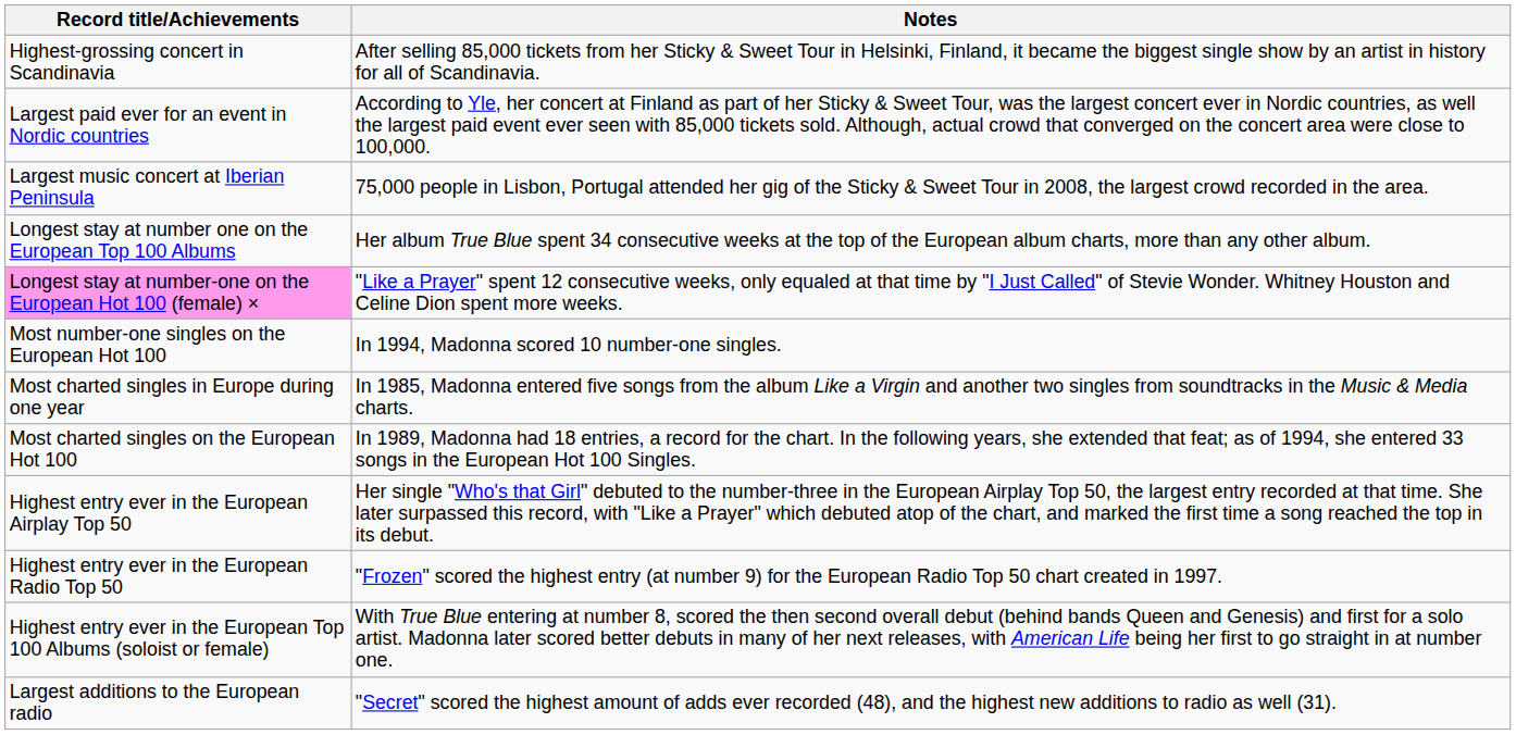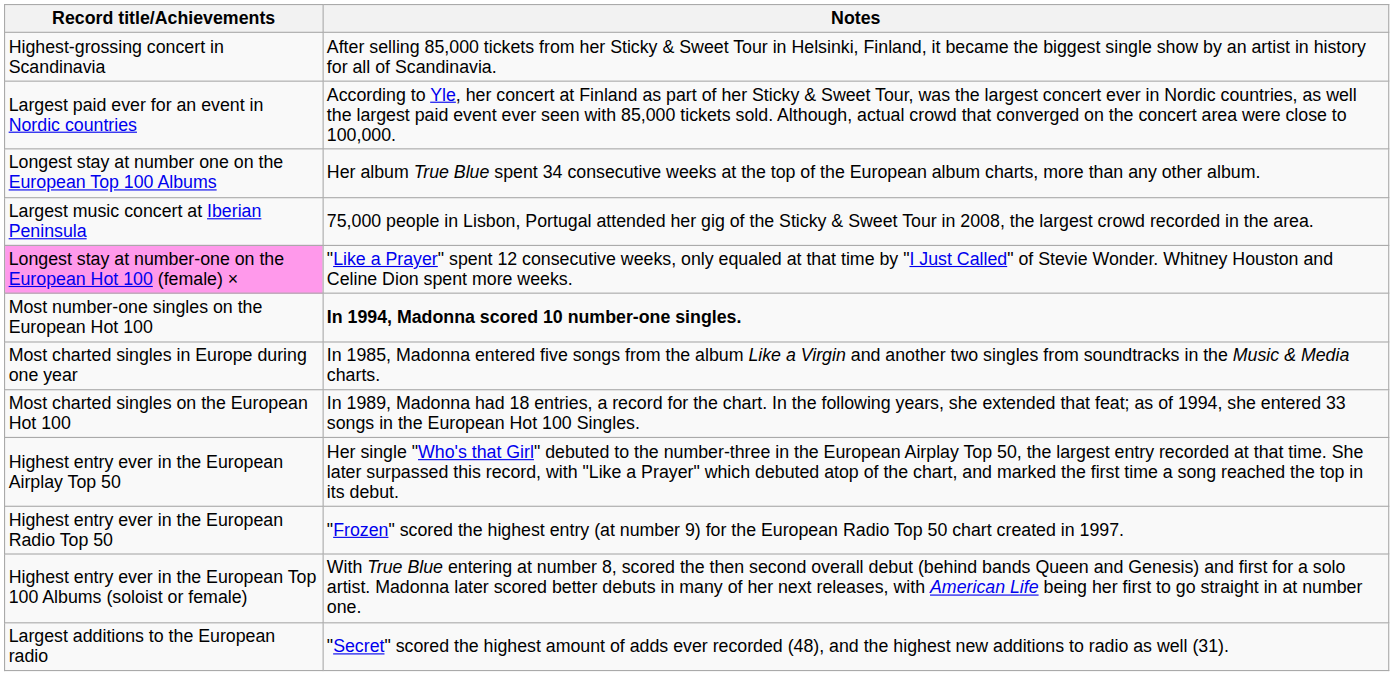rows swapped: Largest music concert at Iberian Peninsula <-> Longest stay at number one on the European Top 100 Albums
Most number-one singles on the European Hot 100 | Notes: normal -> bold
